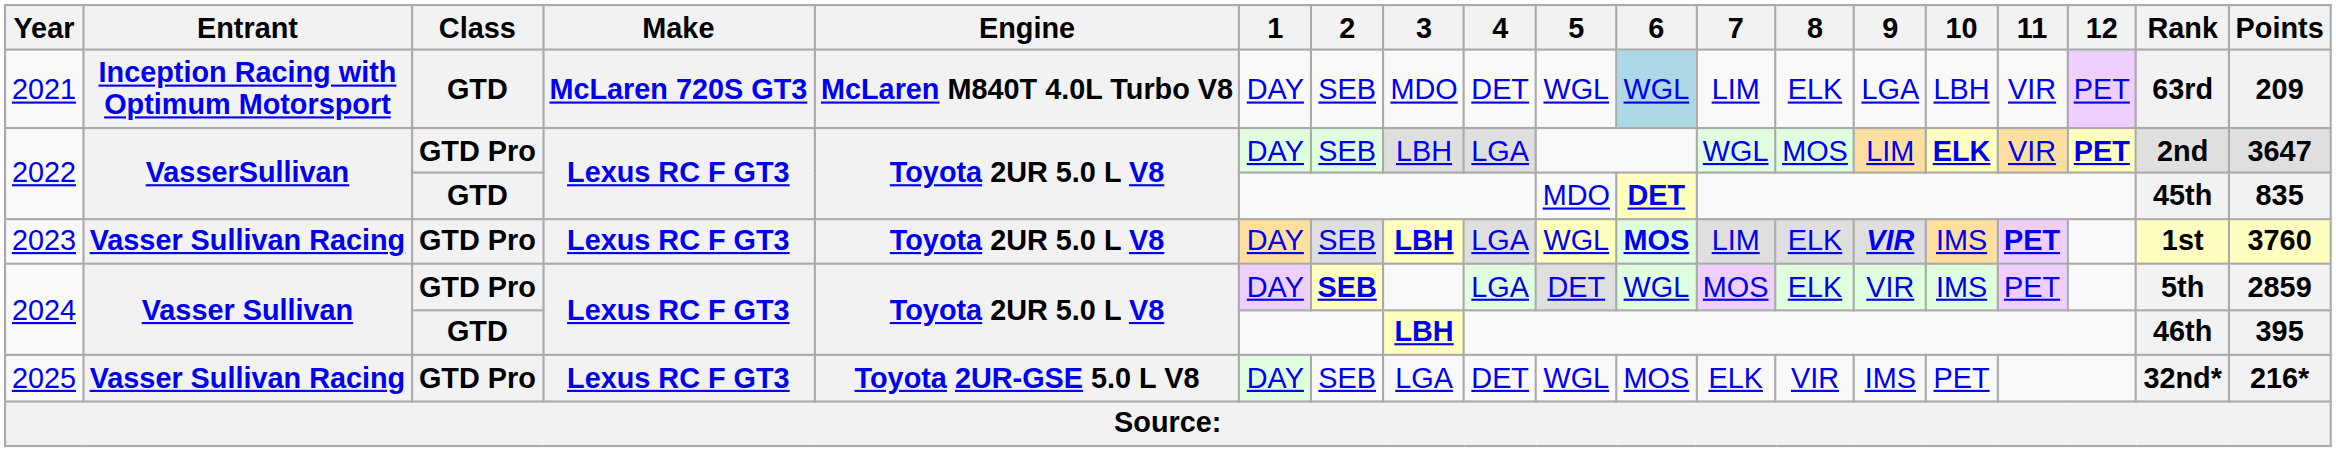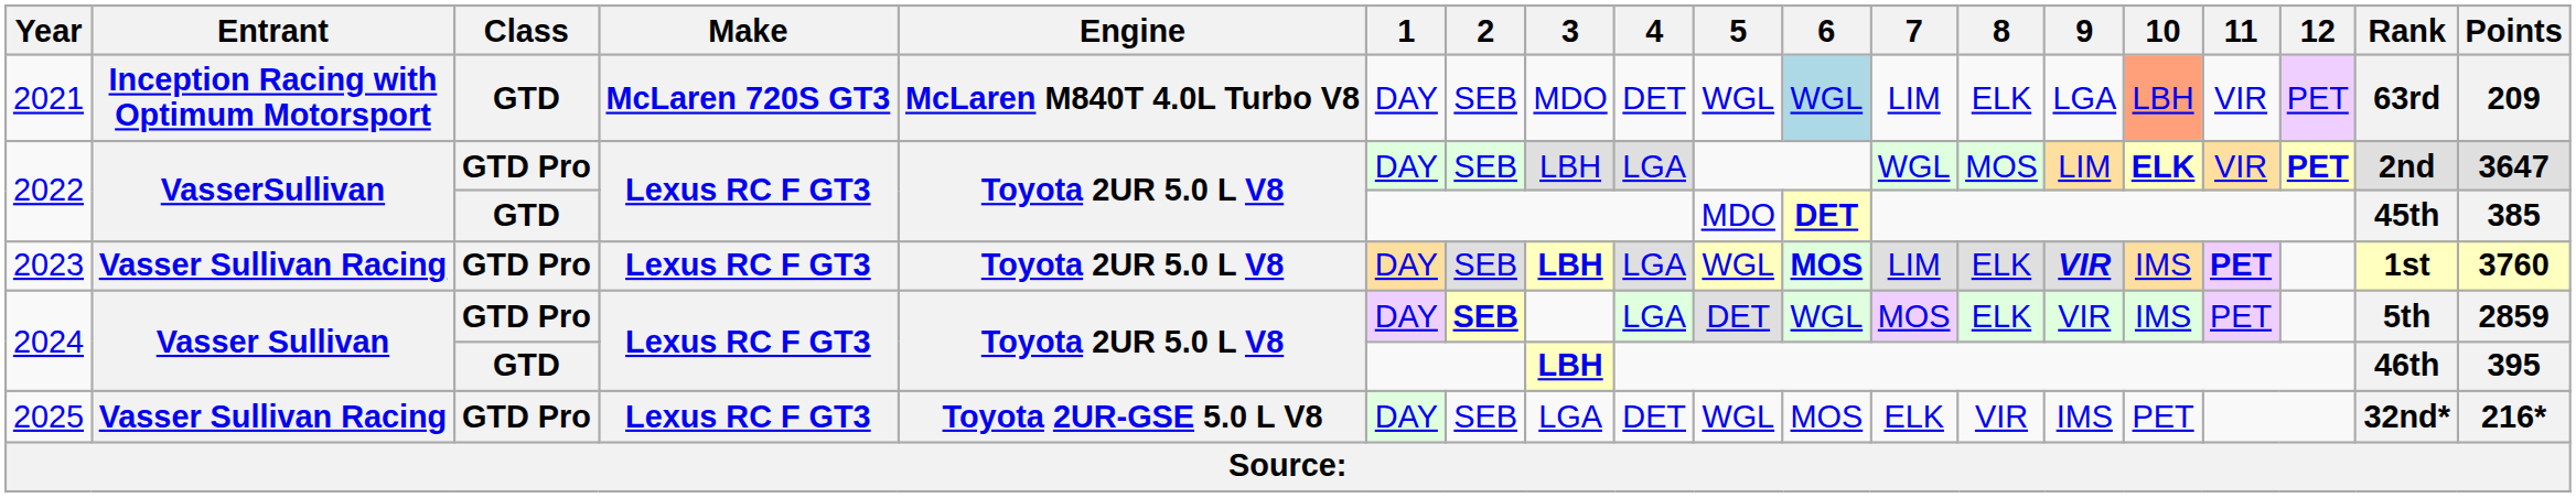2021 | 10: no background -> lightsalmon background
2022 / GTD | Points: 835 -> 385
